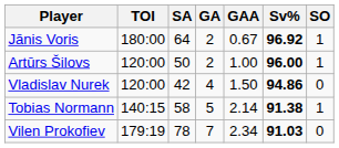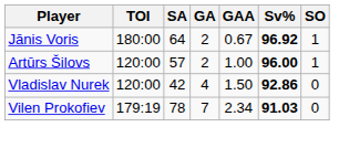Artūrs Šilovs | SA: 50 -> 57
Vladislav Nurek | Sv%: 94.86 -> 92.86
- row: Tobias Normann | 140:15 | 58 | 5 | 2.14 | 91.38 | 1
